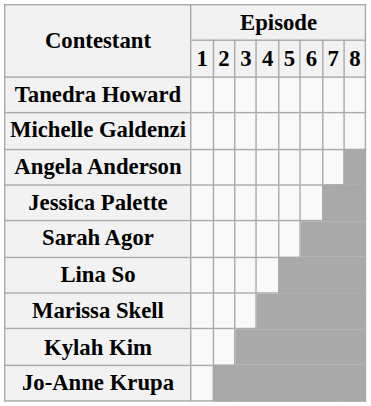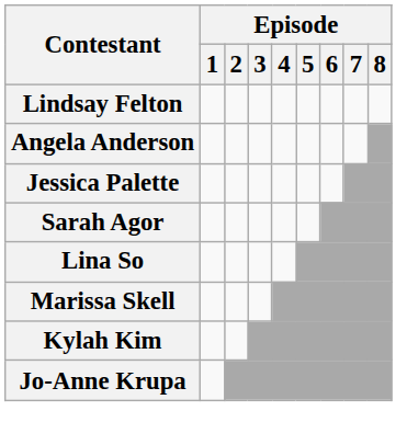- row: Tanedra Howard
- row: Michelle Galdenzi
+ row: Lindsay Felton
